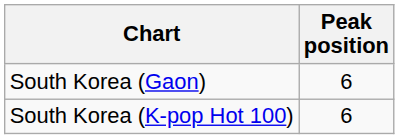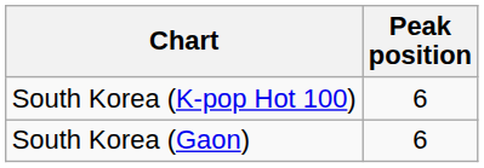rows swapped: South Korea (Gaon) <-> South Korea (K-pop Hot 100)
